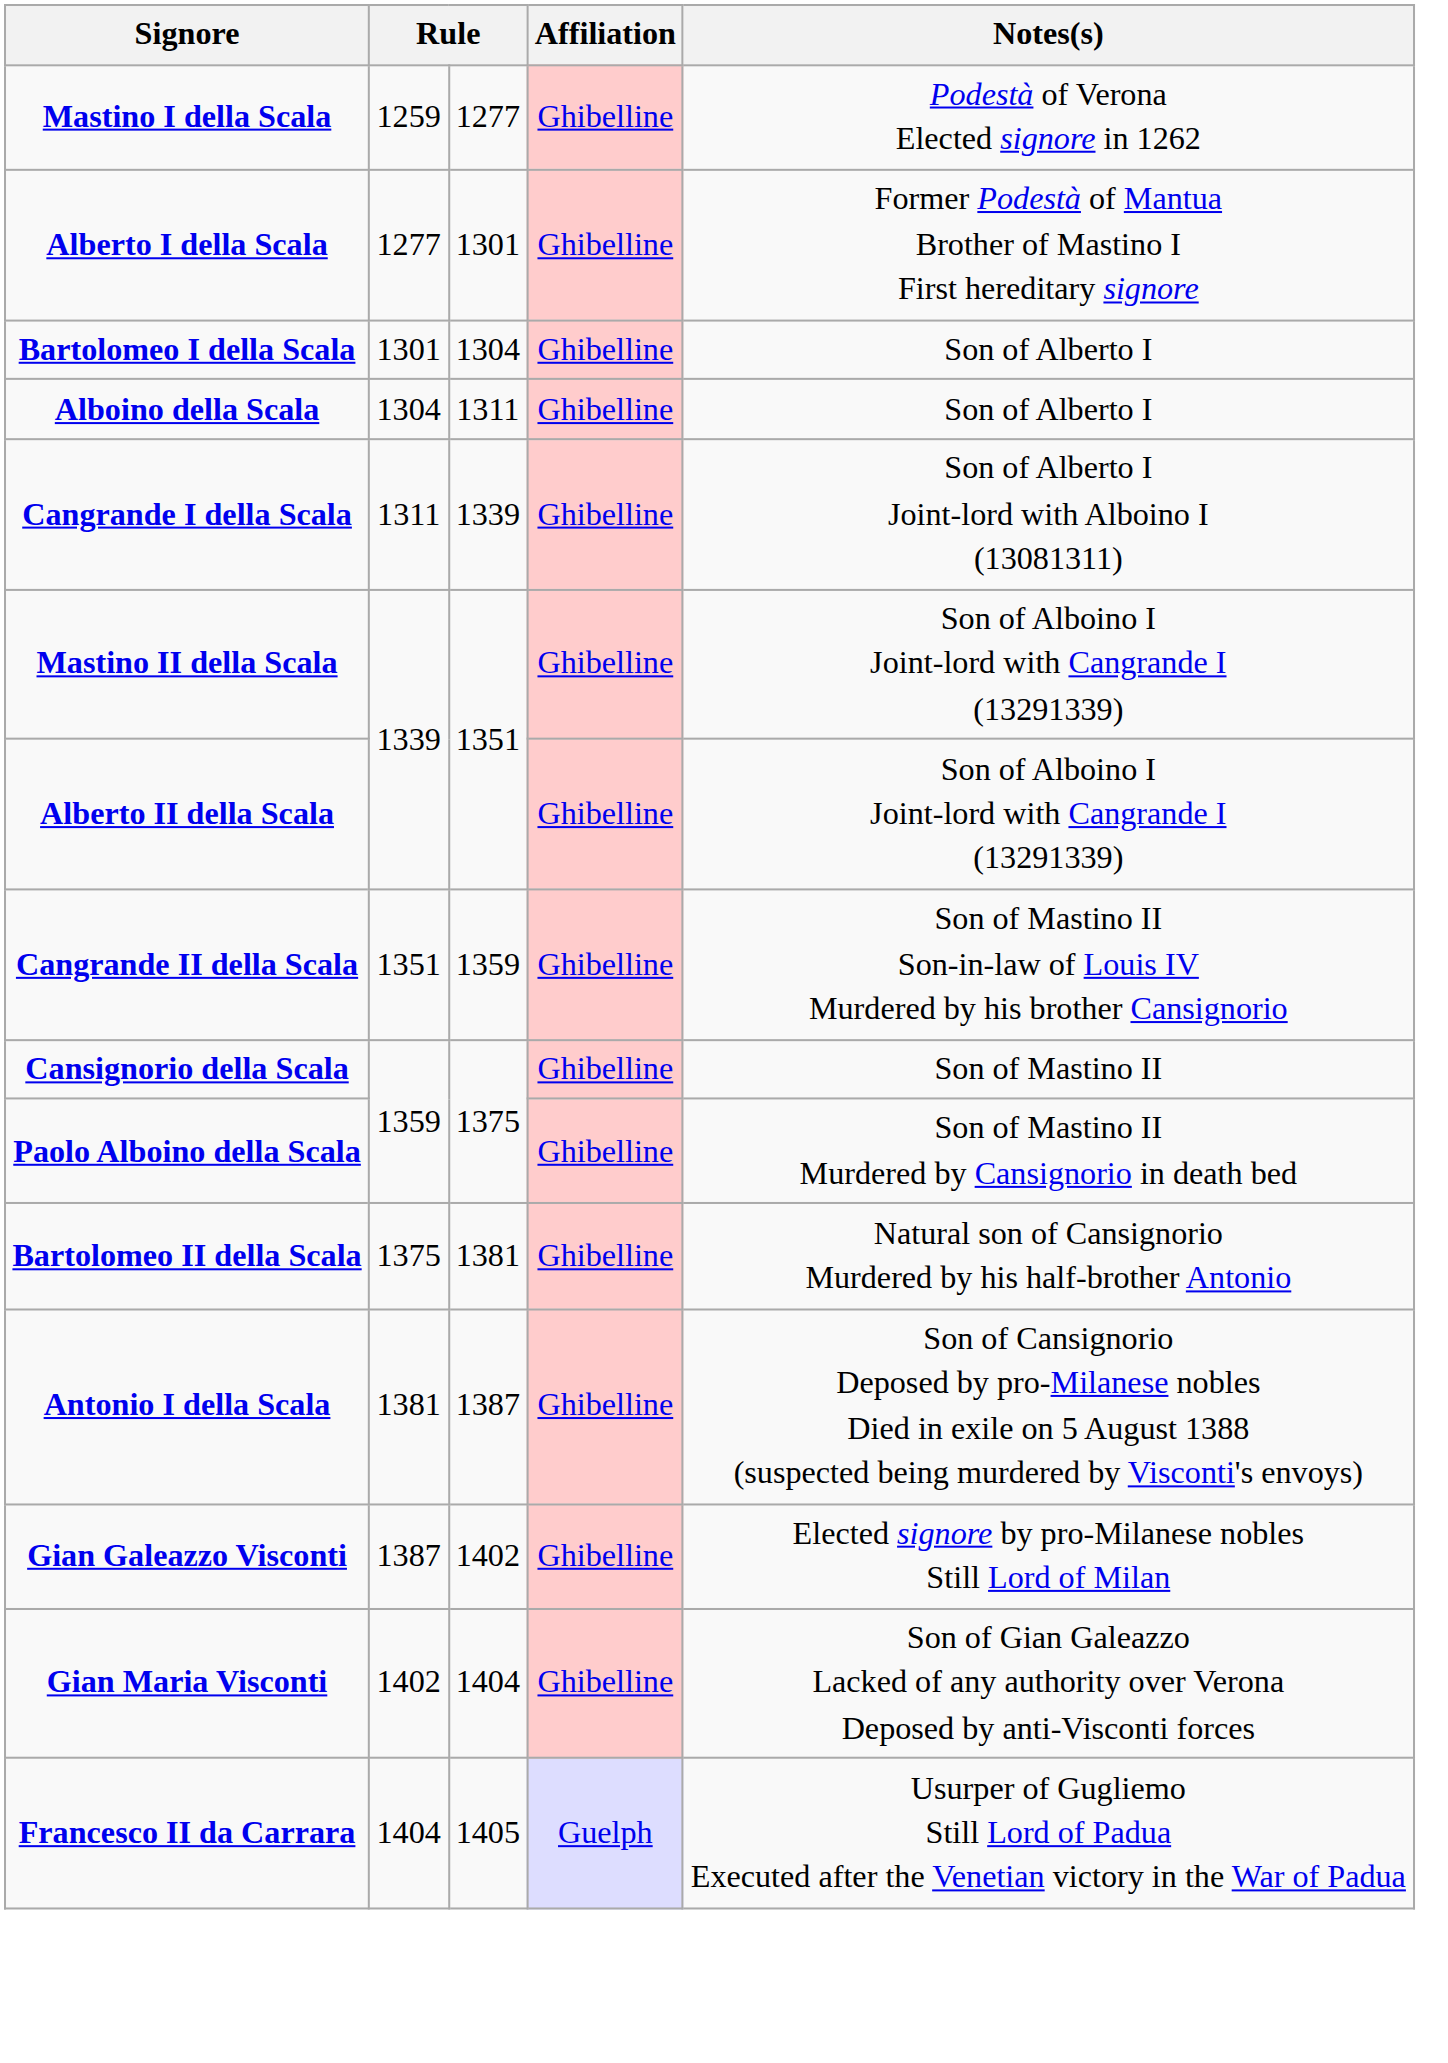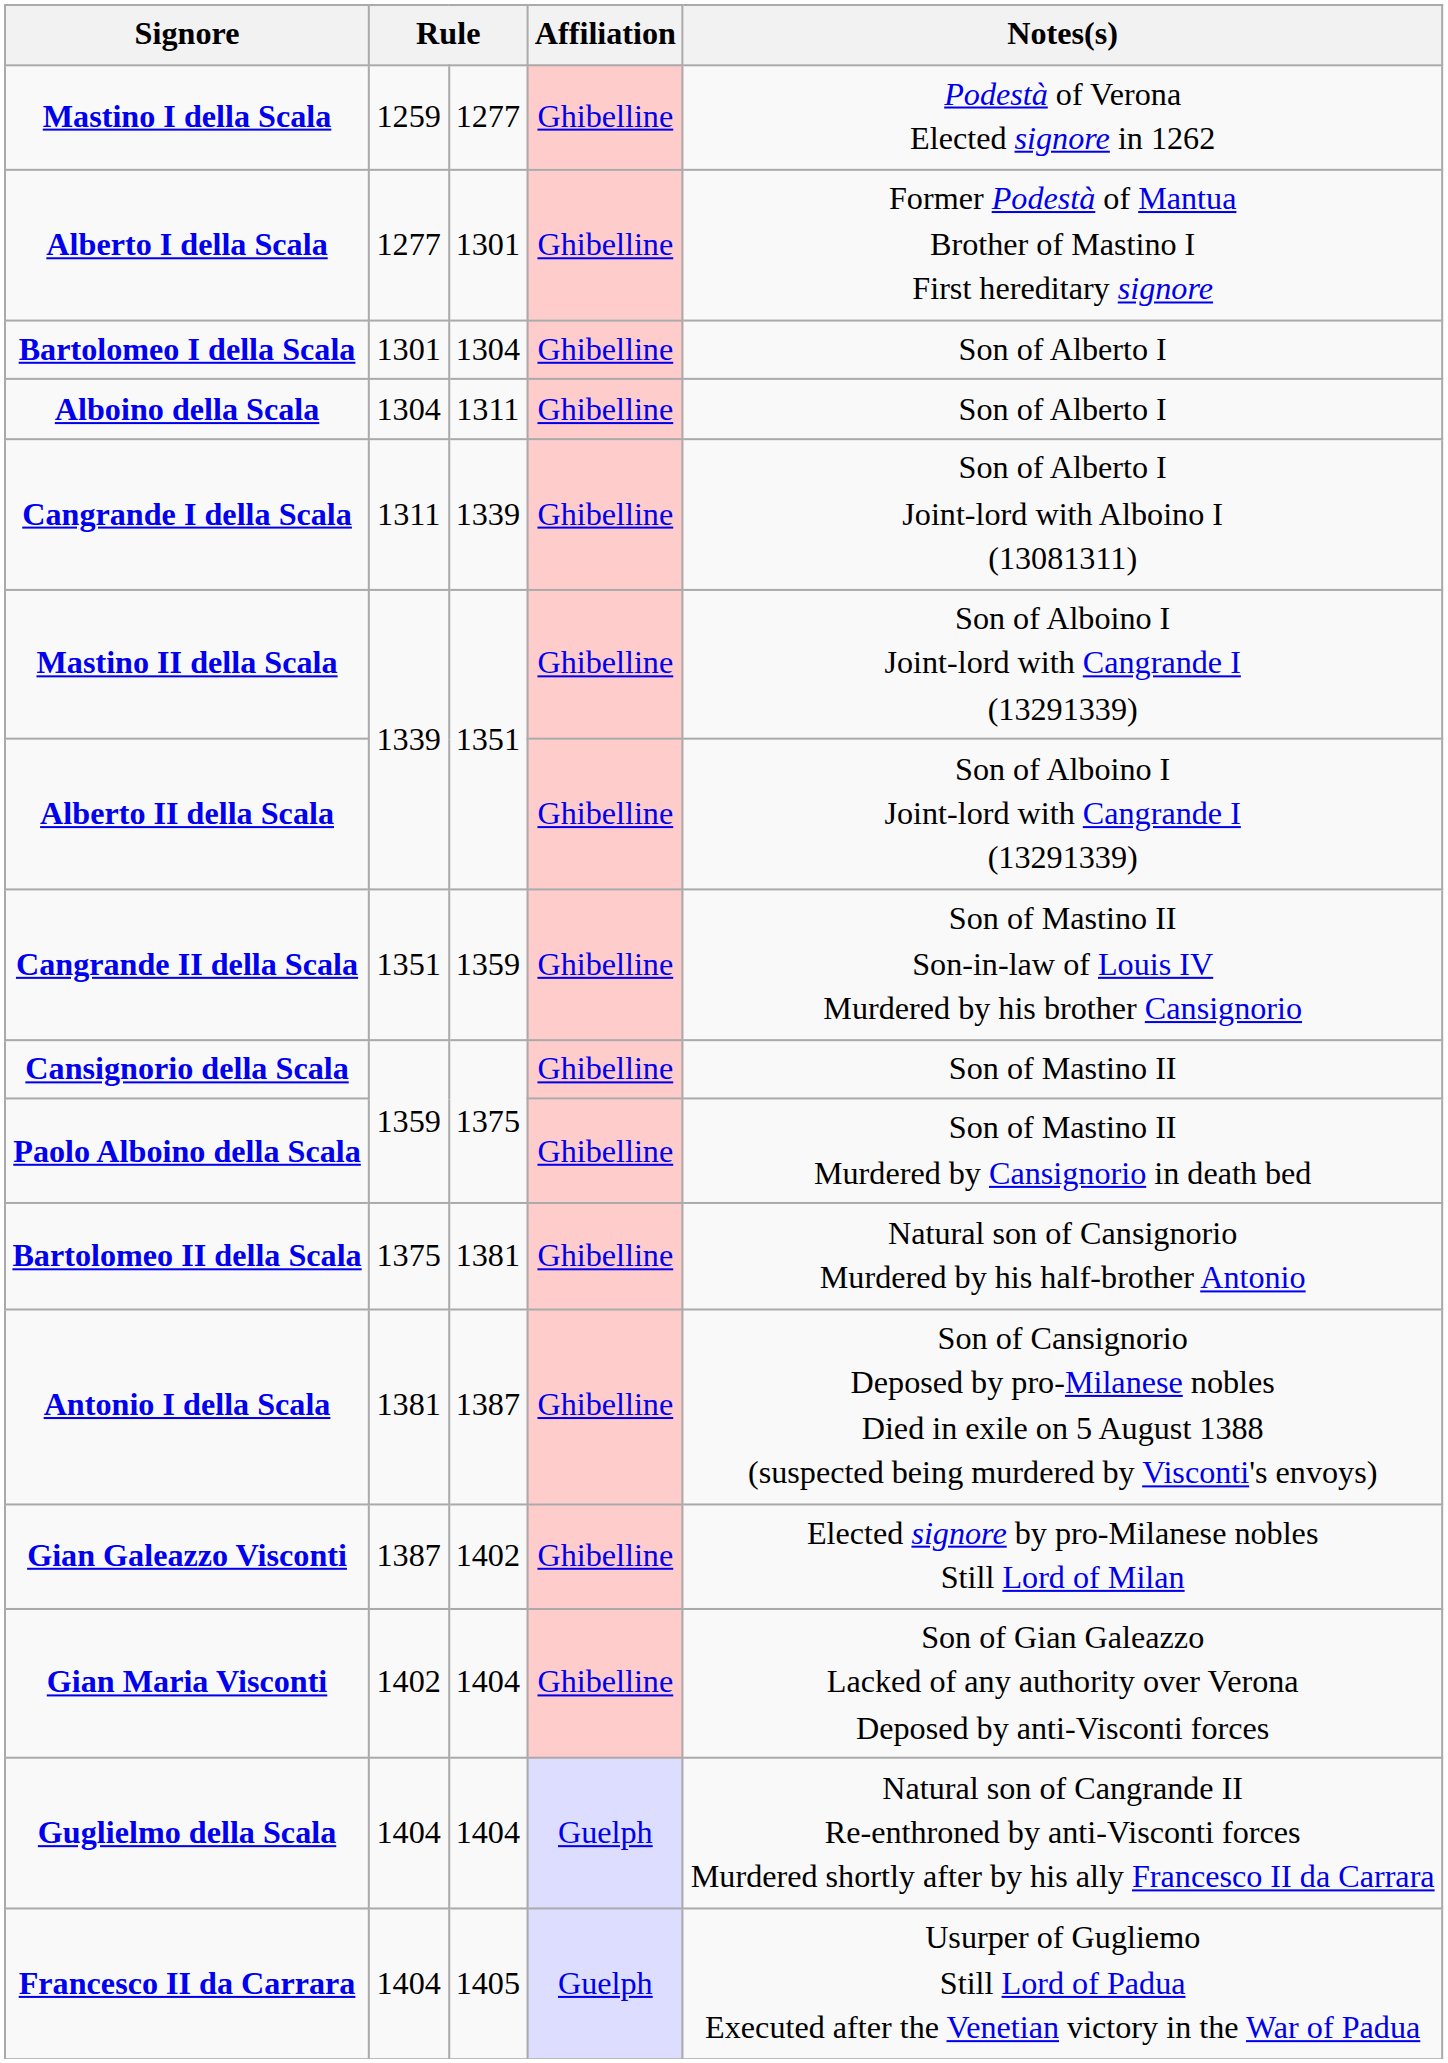+ row: Guglielmo della Scala | 1404 | 1404 | Guelph | Natural son of Cangrande II Re-enthroned by anti-Visconti forces Murdered shortly after by his ally Francesco II da Carrara
